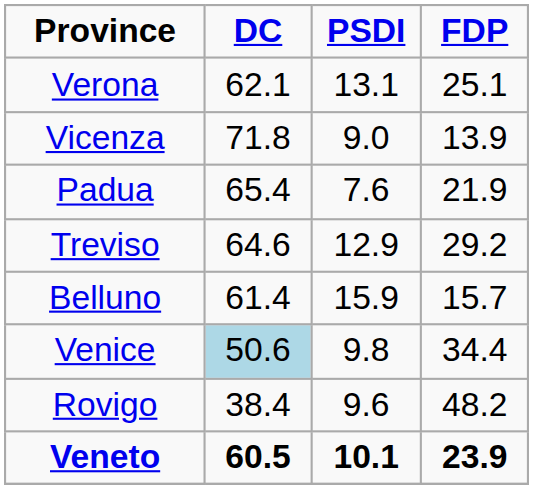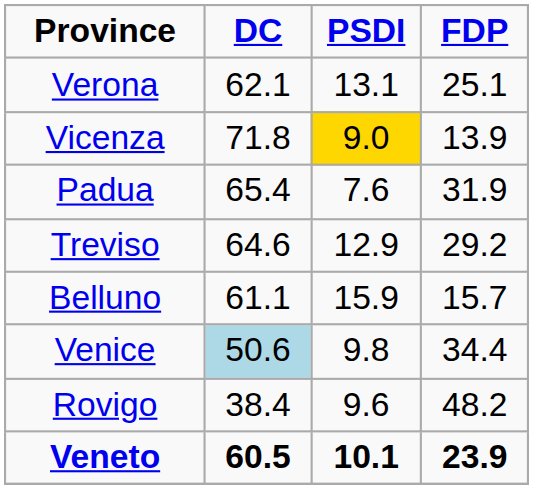Vicenza | PSDI: no background -> gold background
Padua | FDP: 21.9 -> 31.9
Belluno | DC: 61.4 -> 61.1
